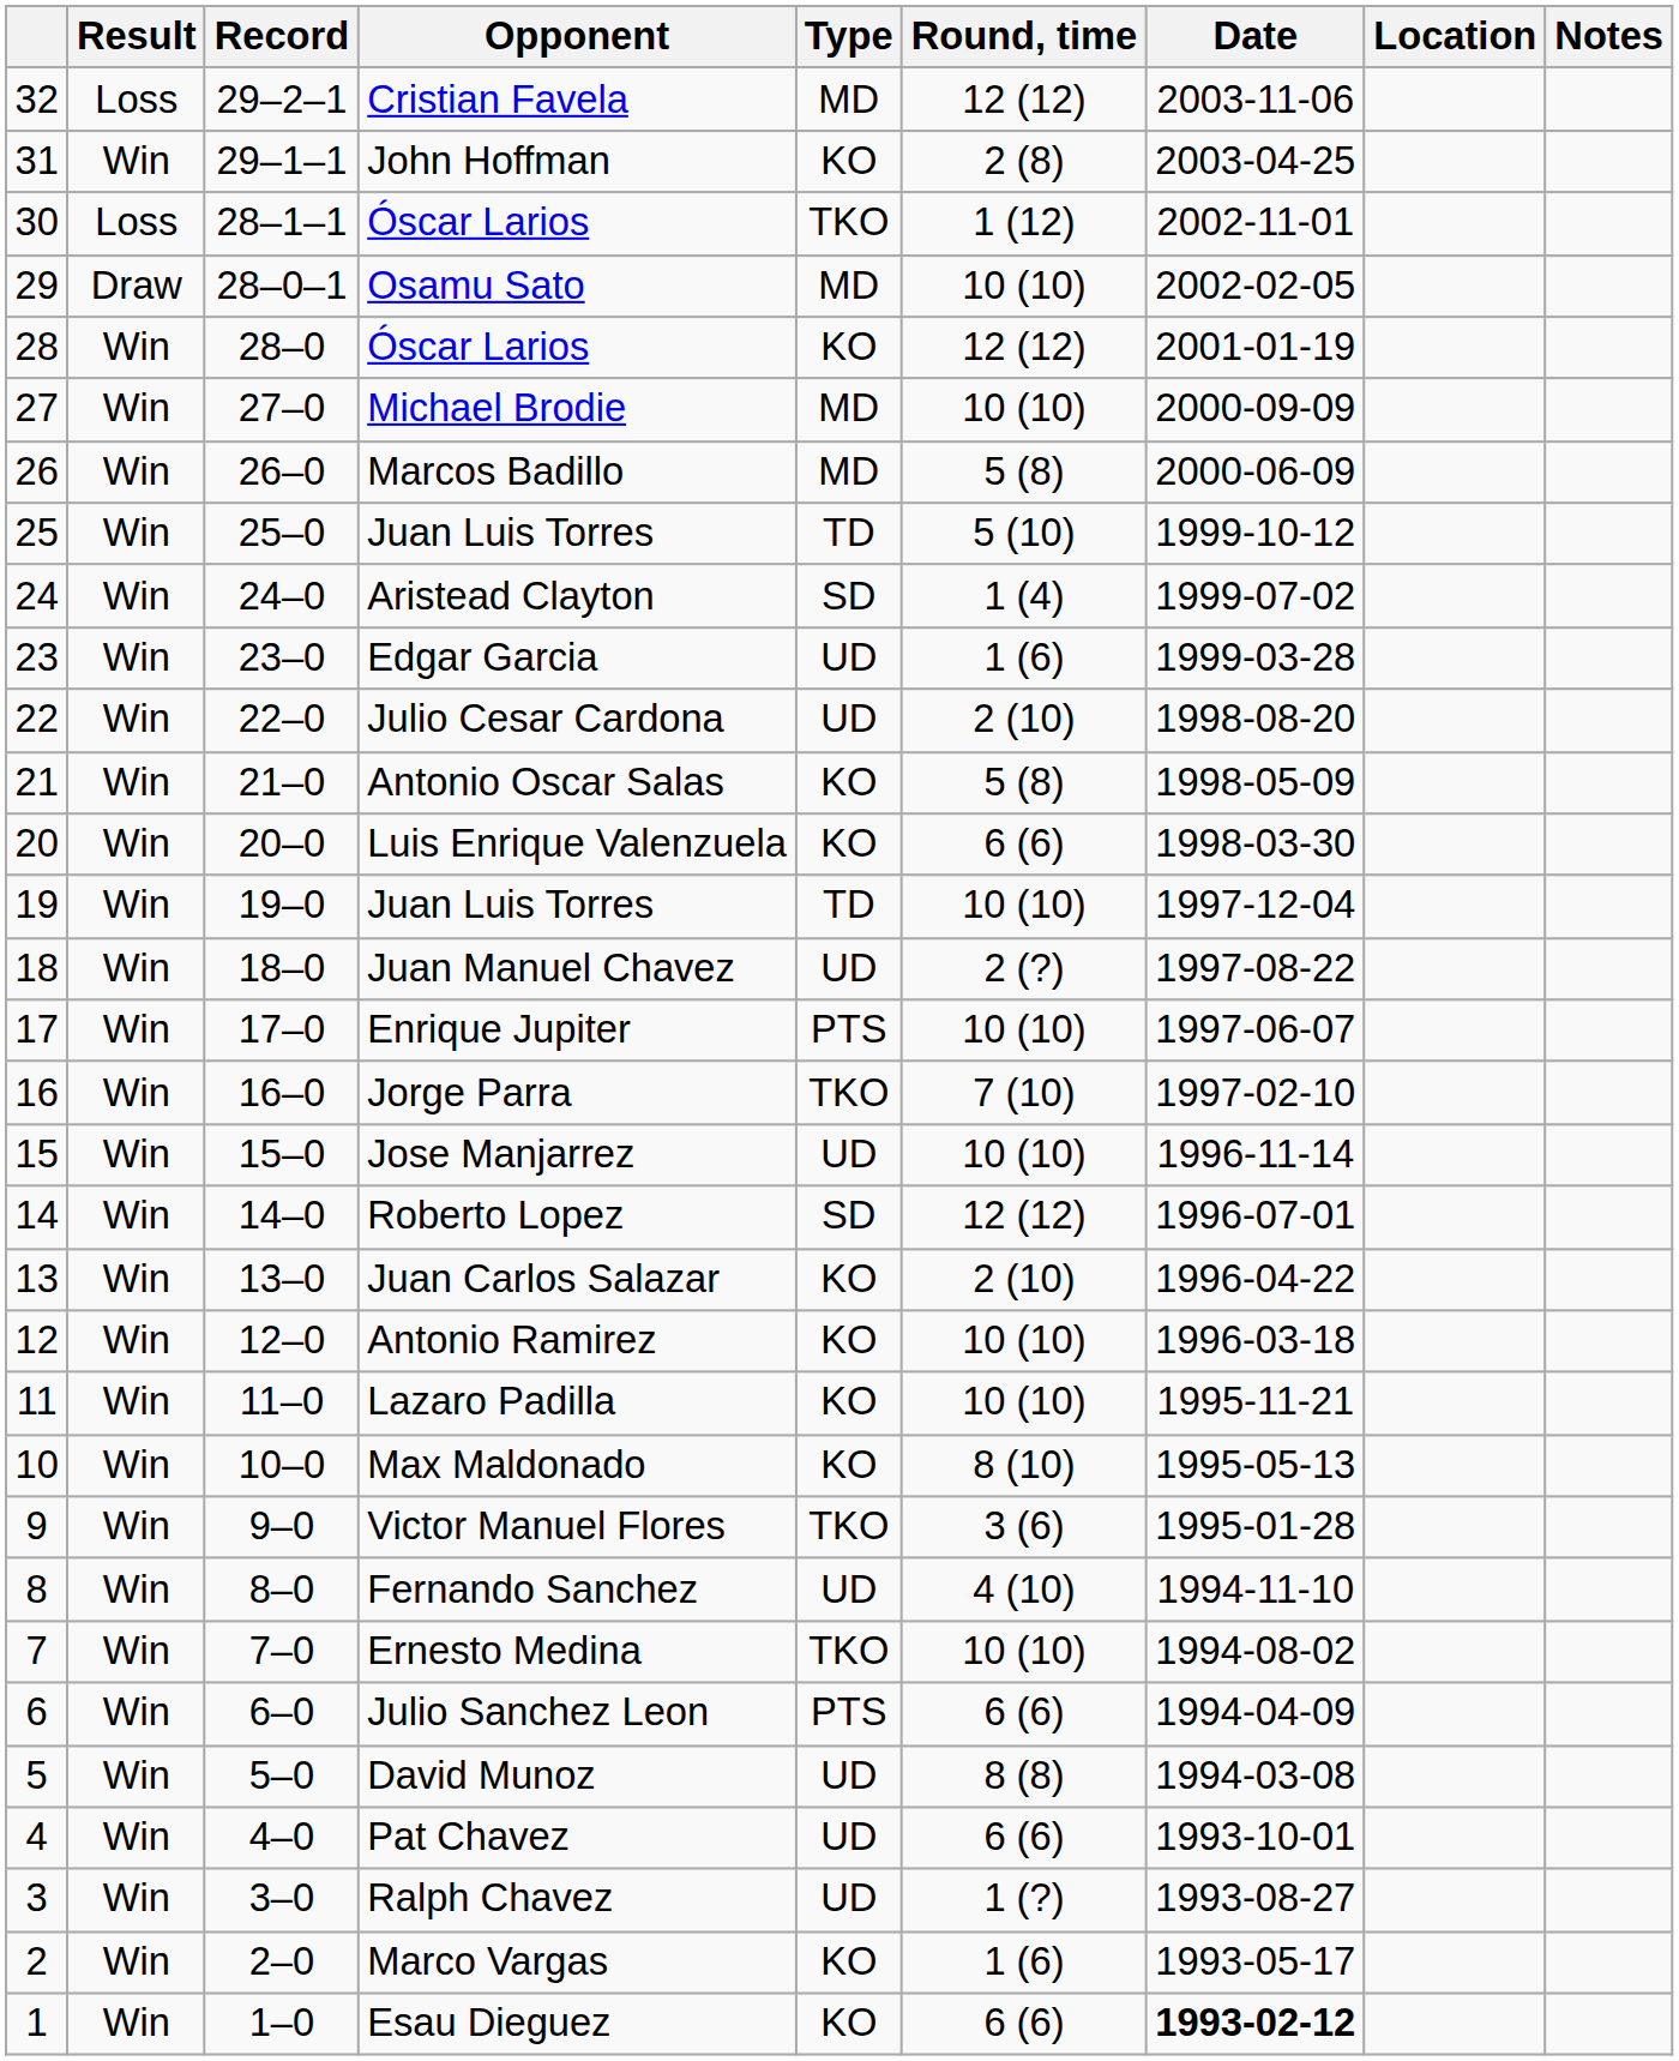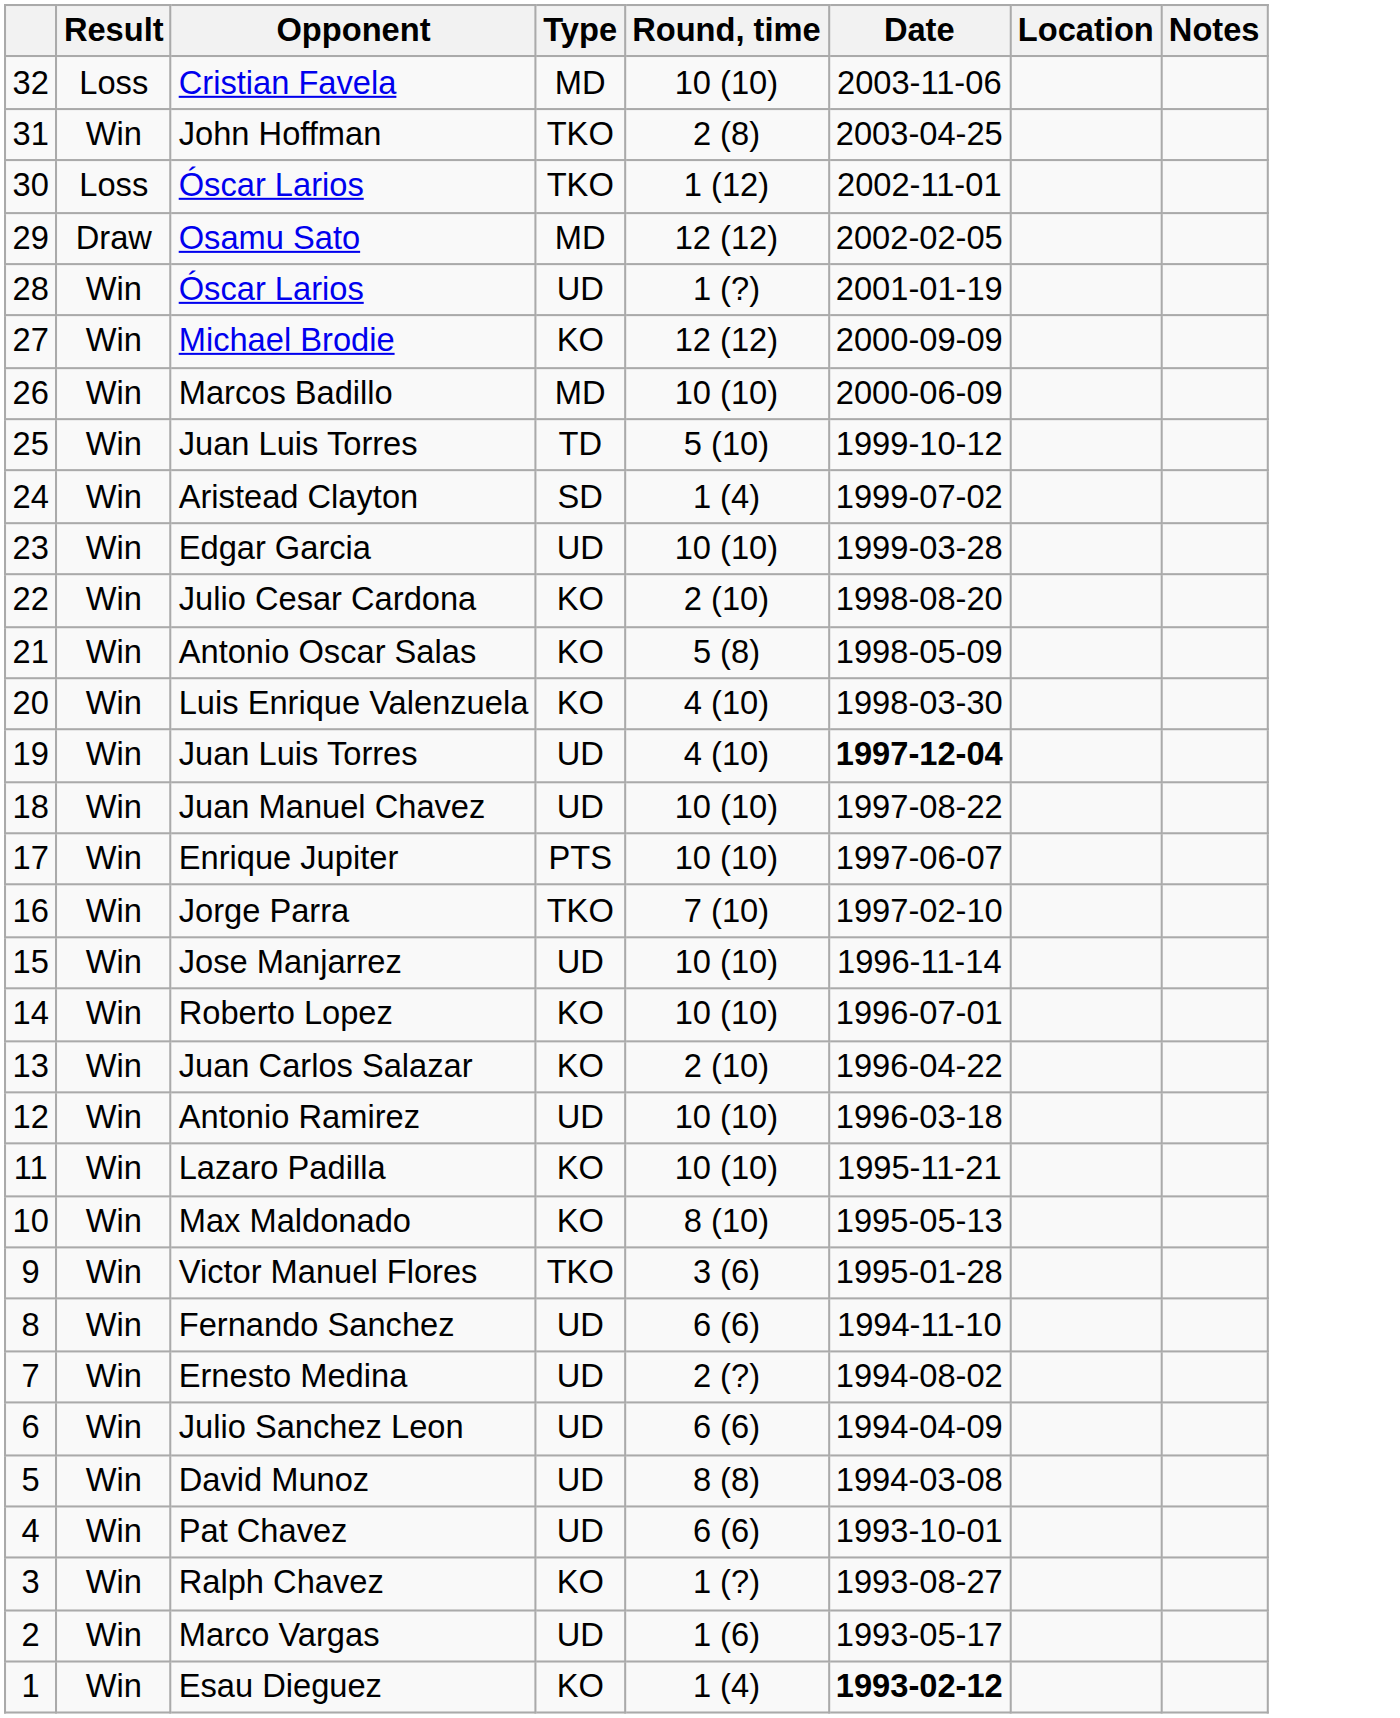- column: Record | 29–2–1 | 29–1–1 | 28–1–1 | 28–0–1 | 28–0 | 27–0 | 26–0 | 25–0 | 24–0 | 23–0 | 22–0 | 21–0 | 20–0 | 19–0 | 18–0 | 17–0 | 16–0 | 15–0 | 14–0 | 13–0 | 12–0 | 11–0 | 10–0 | 9–0 | 8–0 | 7–0 | 6–0 | 5–0 | 4–0 | 3–0 | 2–0 | 1–0
Cristian Favela | Round, time: 12 (12) -> 10 (10)
John Hoffman | Type: KO -> TKO
Osamu Sato | Round, time: 10 (10) -> 12 (12)
28 / Óscar Larios | Type: KO -> UD
28 / Óscar Larios | Round, time: 12 (12) -> 1 (?)
Michael Brodie | Type: MD -> KO
Michael Brodie | Round, time: 10 (10) -> 12 (12)
Marcos Badillo | Round, time: 5 (8) -> 10 (10)
Edgar Garcia | Round, time: 1 (6) -> 10 (10)
Julio Cesar Cardona | Type: UD -> KO
Luis Enrique Valenzuela | Round, time: 6 (6) -> 4 (10)
19 / Juan Luis Torres | Type: TD -> UD
19 / Juan Luis Torres | Round, time: 10 (10) -> 4 (10)
19 / Juan Luis Torres | Date: normal -> bold
Juan Manuel Chavez | Round, time: 2 (?) -> 10 (10)
Roberto Lopez | Type: SD -> KO
Roberto Lopez | Round, time: 12 (12) -> 10 (10)
Antonio Ramirez | Type: KO -> UD
Fernando Sanchez | Round, time: 4 (10) -> 6 (6)
Ernesto Medina | Type: TKO -> UD
Ernesto Medina | Round, time: 10 (10) -> 2 (?)
Julio Sanchez Leon | Type: PTS -> UD
Ralph Chavez | Type: UD -> KO
Marco Vargas | Type: KO -> UD
Esau Dieguez | Round, time: 6 (6) -> 1 (4)
